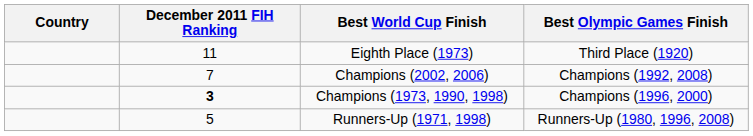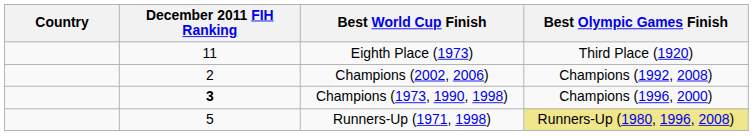Champions (2002, 2006) | December 2011 FIH Ranking: 7 -> 2
Runners-Up (1971, 1998) | Best Olympic Games Finish: no background -> khaki background
